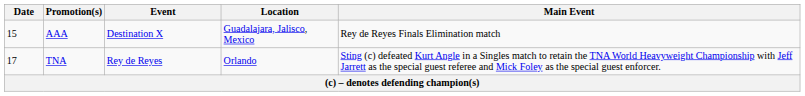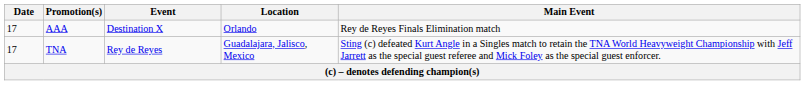AAA | Date: 15 -> 17
AAA | Location: Guadalajara, Jalisco, Mexico -> Orlando
TNA | Location: Orlando -> Guadalajara, Jalisco, Mexico
